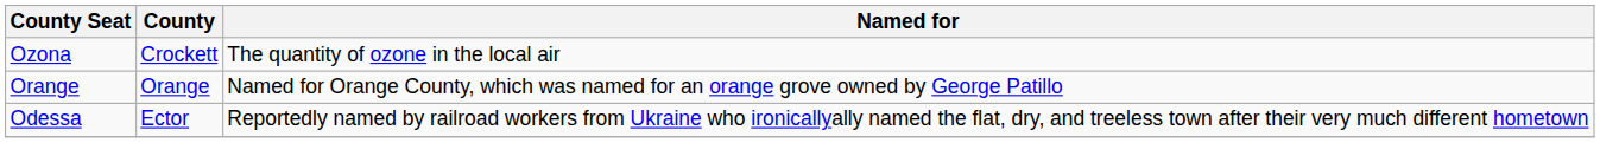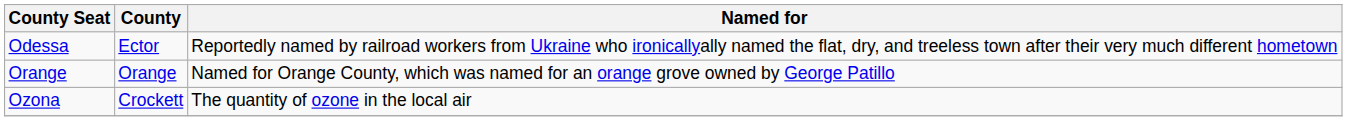rows swapped: Odessa <-> Ozona
